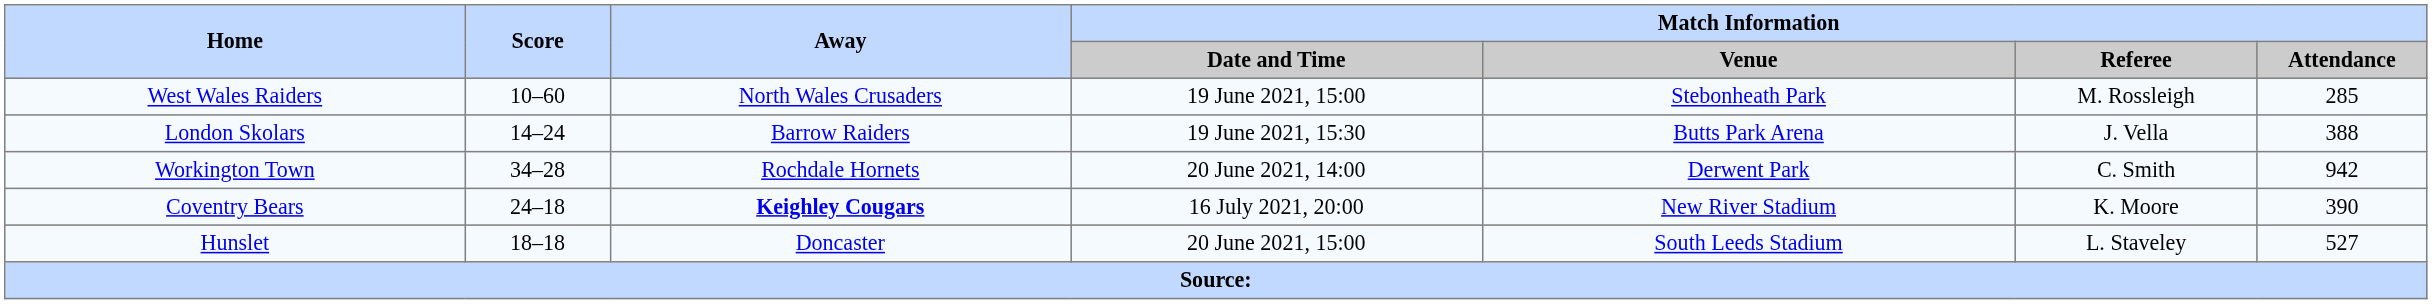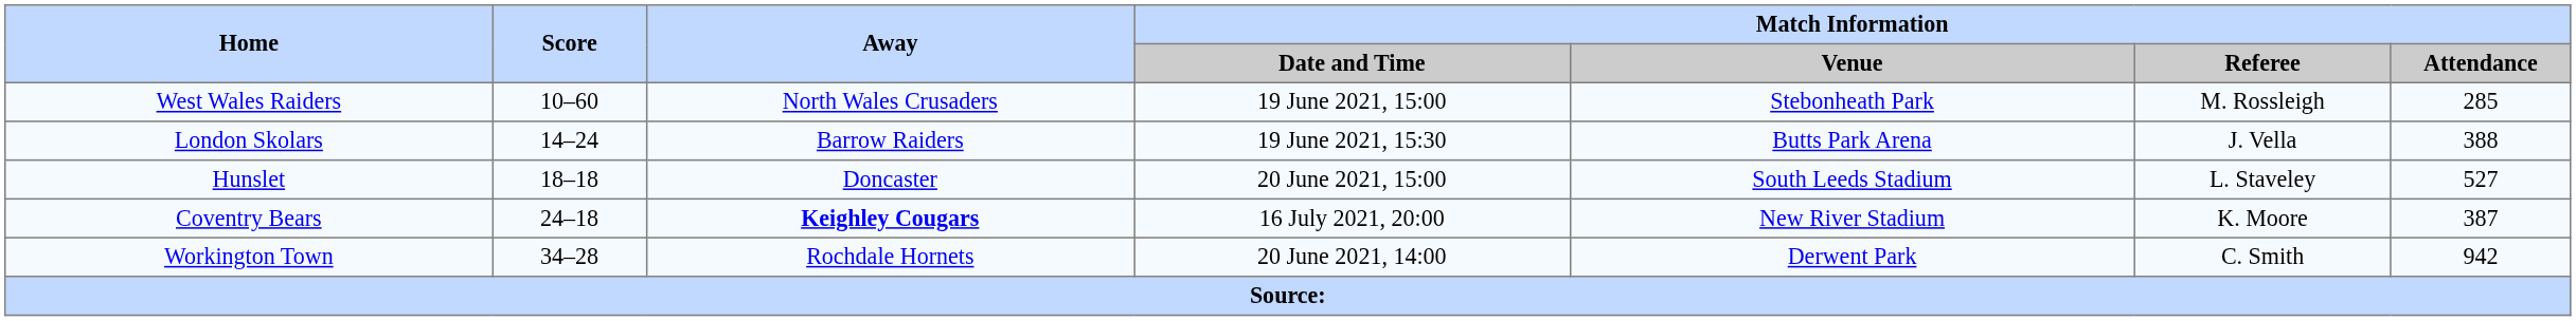rows swapped: Workington Town <-> Hunslet
Coventry Bears | Match Information / Attendance: 390 -> 387
